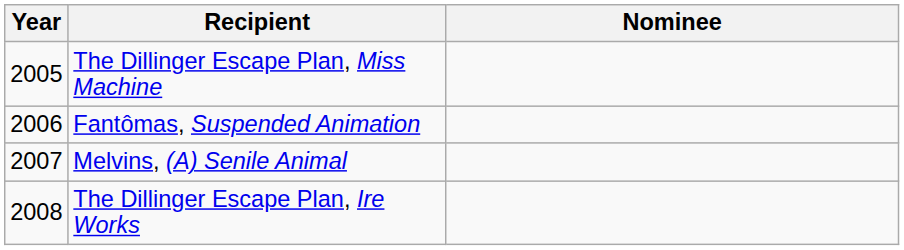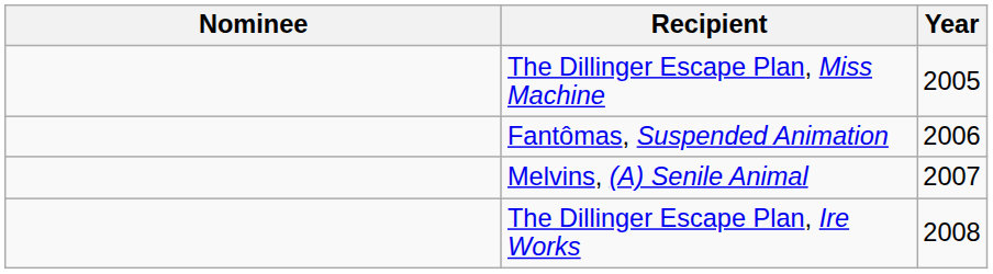columns swapped: Year <-> Nominee
